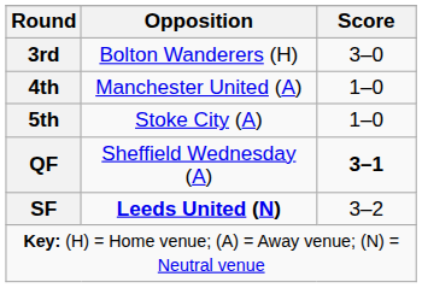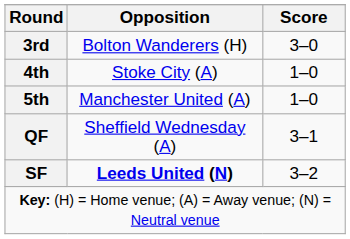4th | Opposition: Manchester United (A) -> Stoke City (A)
5th | Opposition: Stoke City (A) -> Manchester United (A)
QF | Score: bold -> normal
